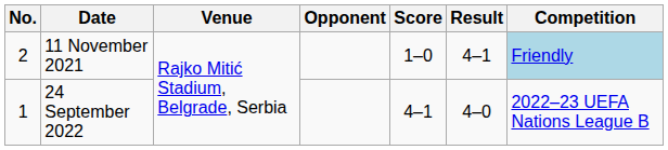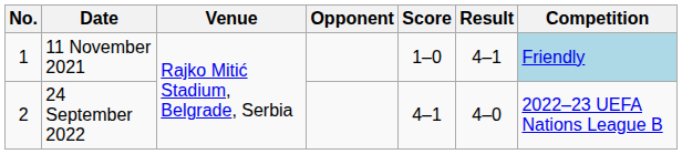11 November 2021 | No.: 2 -> 1
24 September 2022 | No.: 1 -> 2
